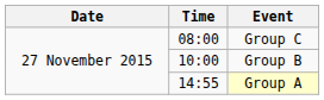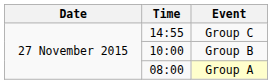Group C | Time: 08:00 -> 14:55
Group A | Time: 14:55 -> 08:00
